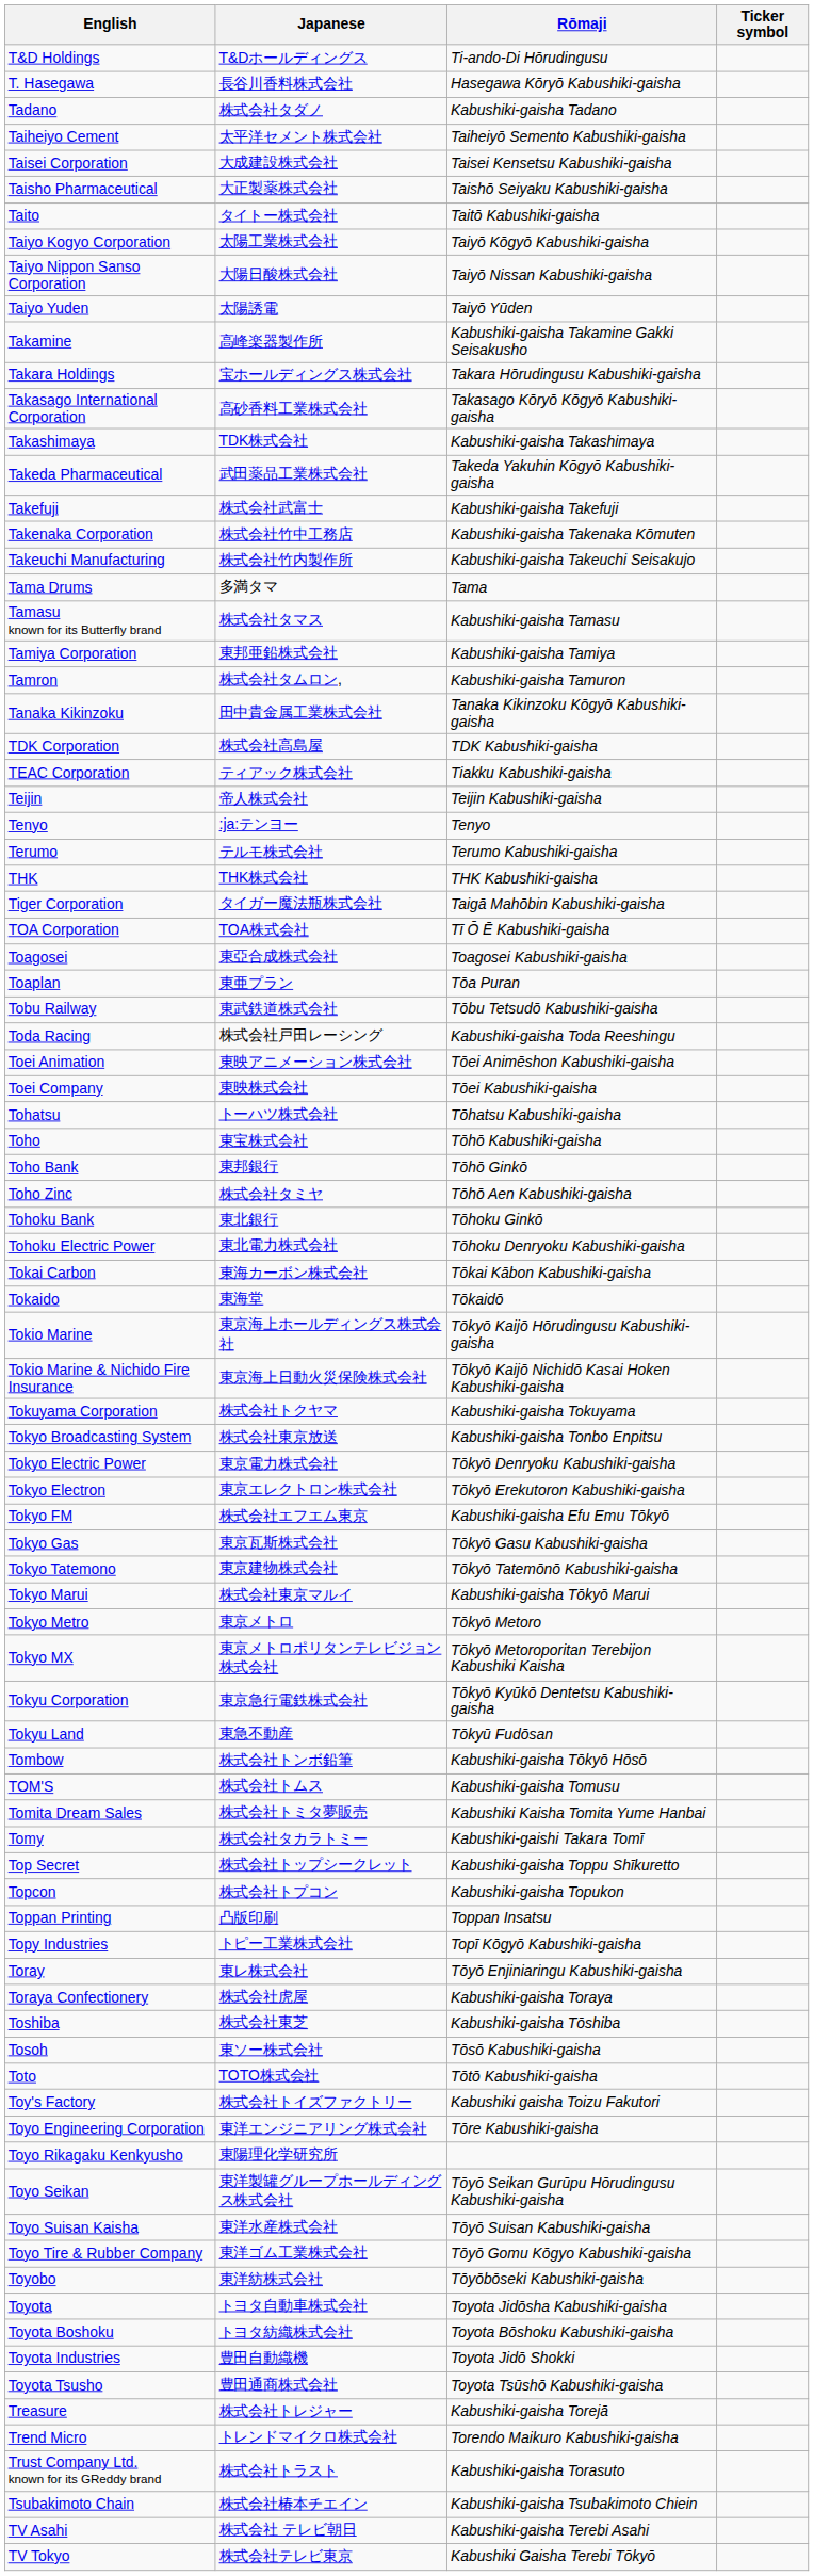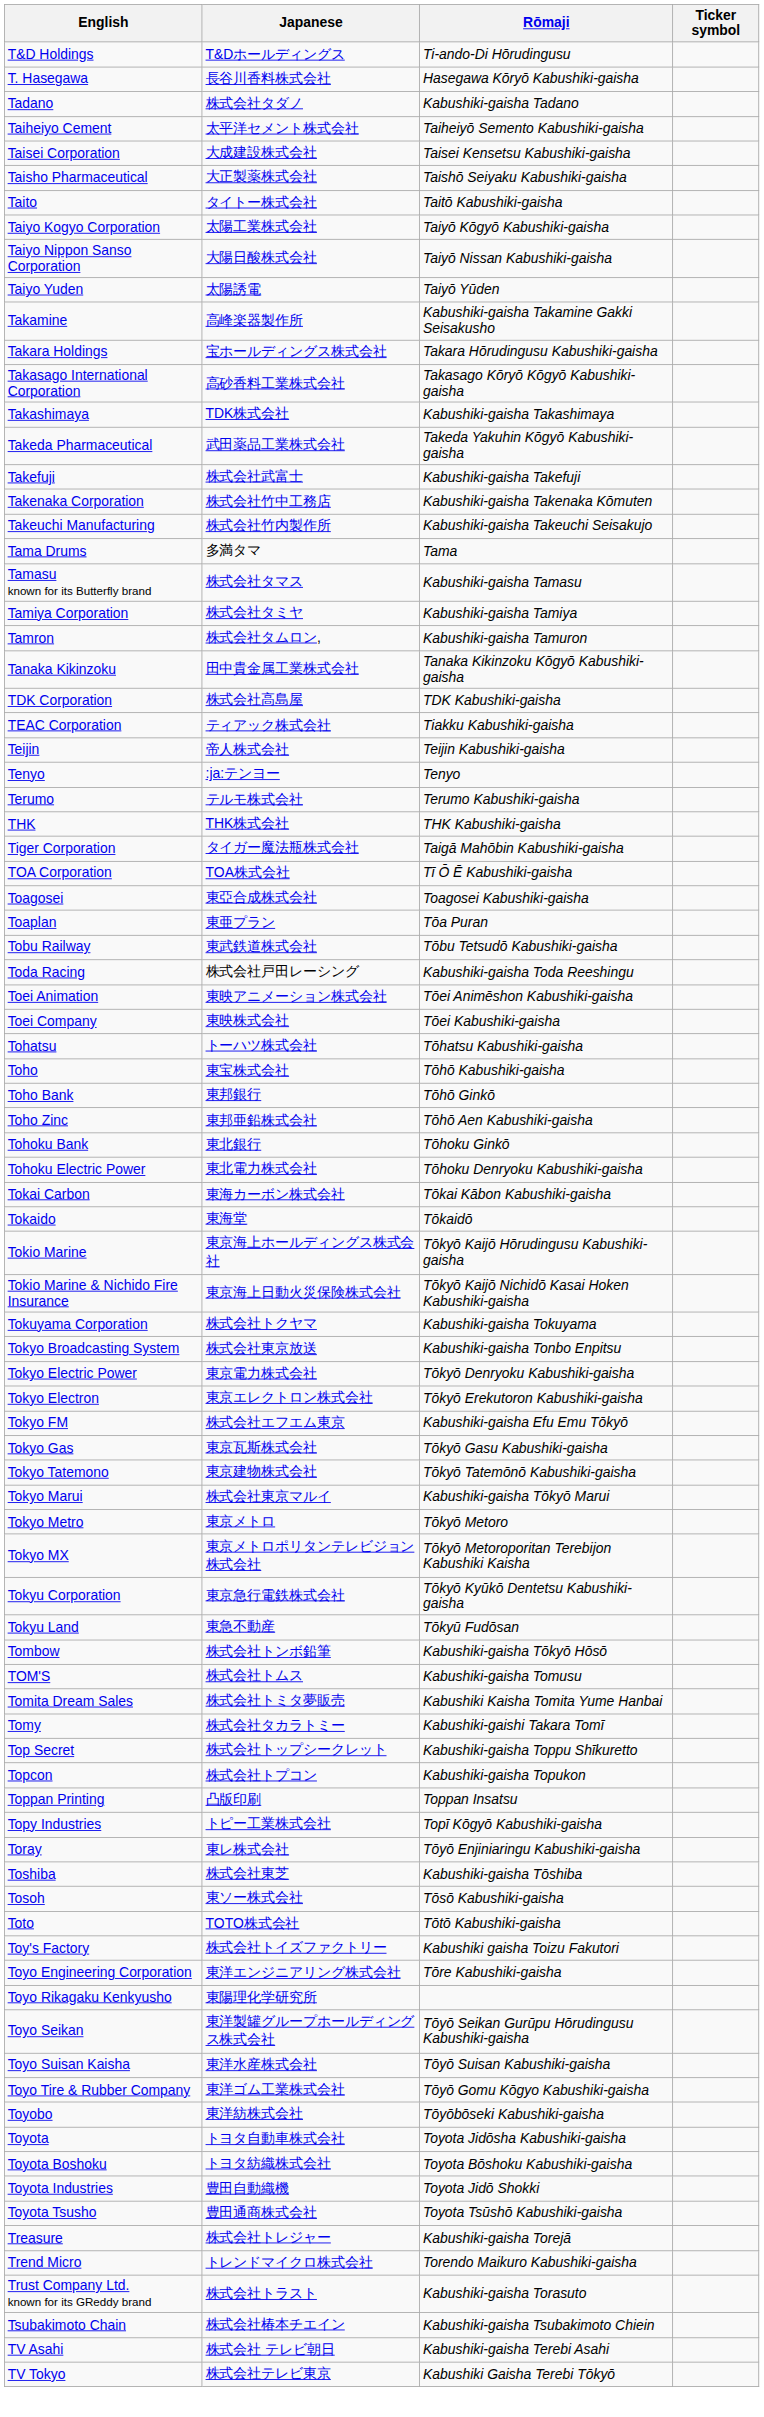Tamiya Corporation | Japanese: 東邦亜鉛株式会社 -> 株式会社タミヤ
Toho Zinc | Japanese: 株式会社タミヤ -> 東邦亜鉛株式会社
- row: Toraya Confectionery | 株式会社虎屋 | Kabushiki-gaisha Toraya
